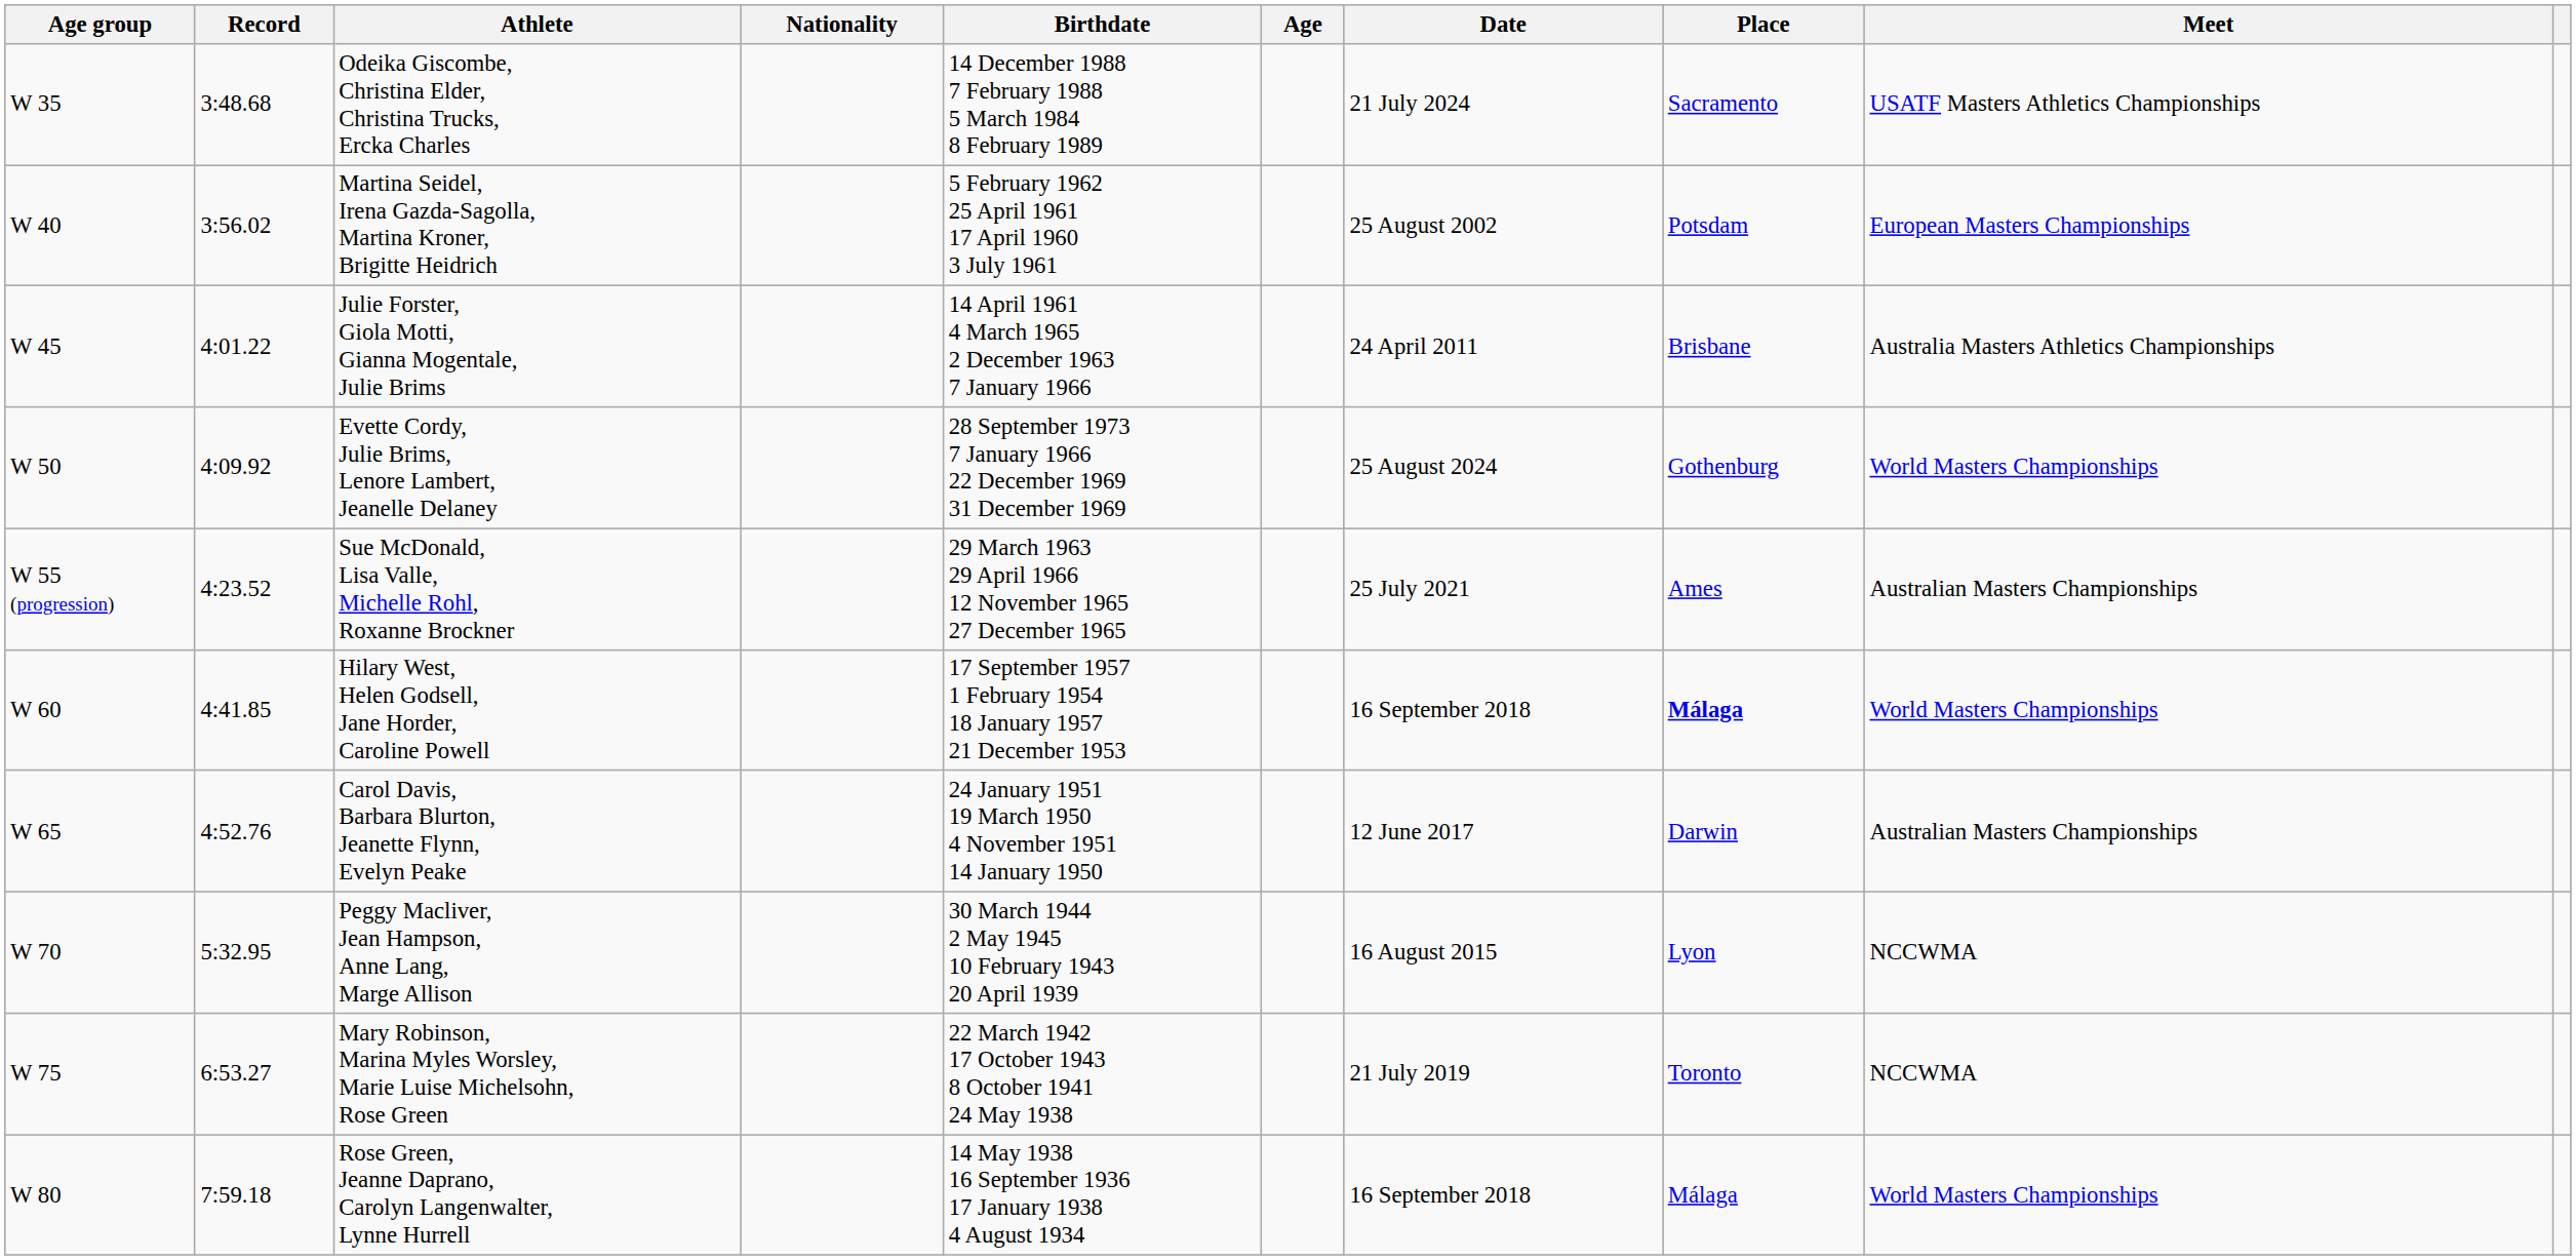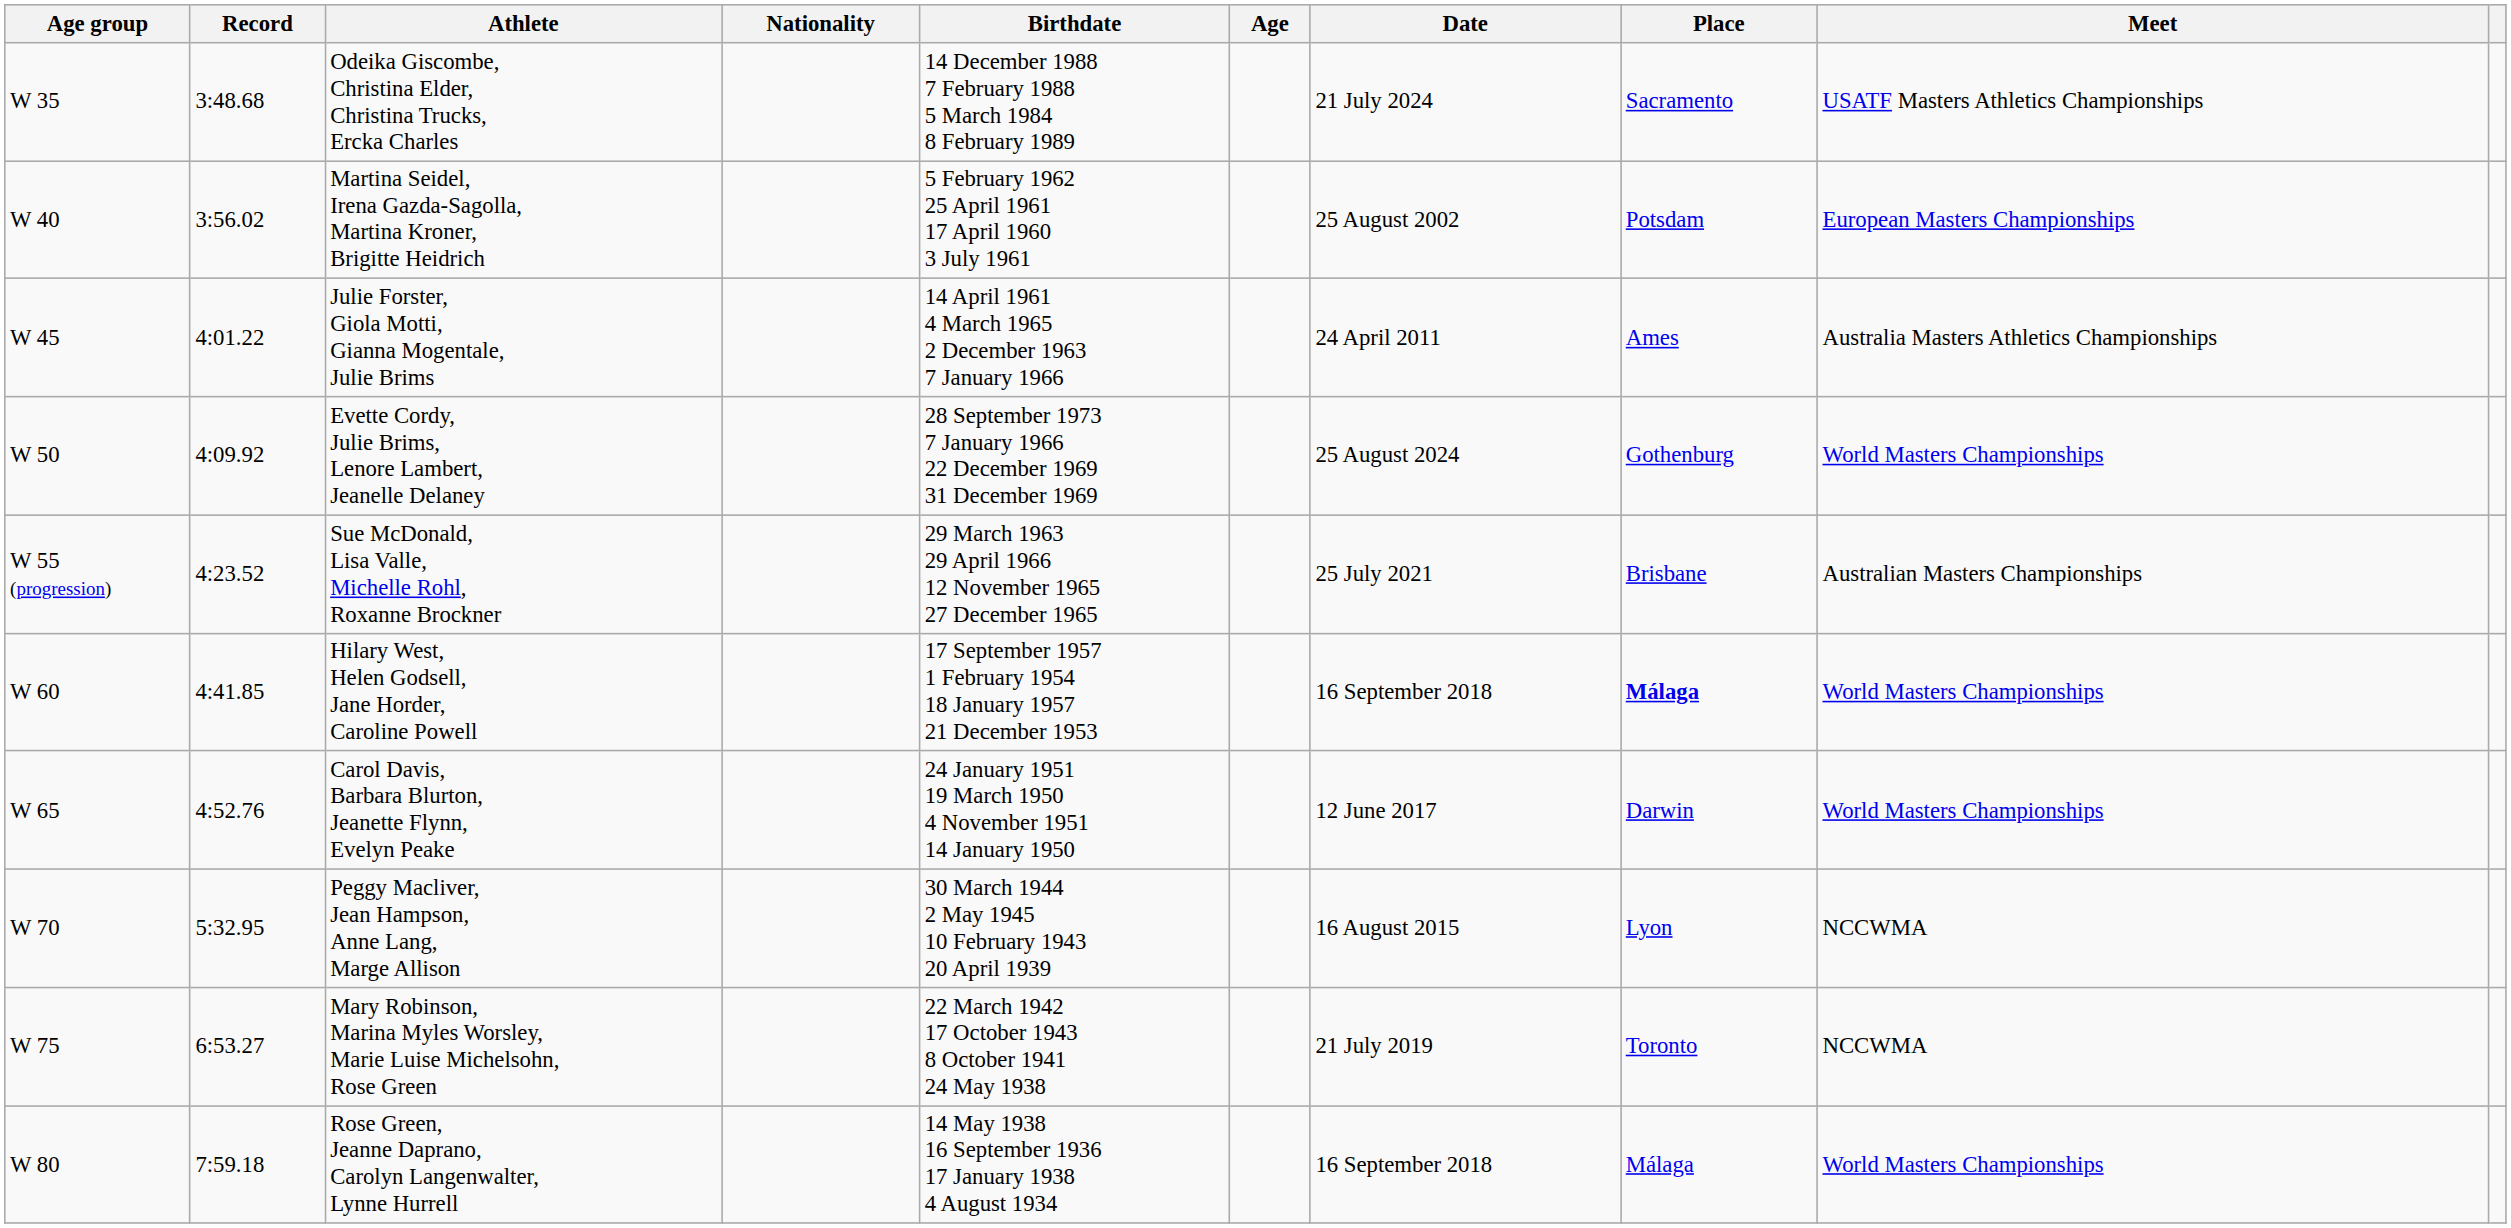Julie Forster, Giola Motti, Gianna Mogentale, Julie Brims | Place: Brisbane -> Ames
Sue McDonald, Lisa Valle, Michelle Rohl, Roxanne Brockner | Place: Ames -> Brisbane
Carol Davis, Barbara Blurton, Jeanette Flynn, Evelyn Peake | Meet: Australian Masters Championships -> World Masters Championships
